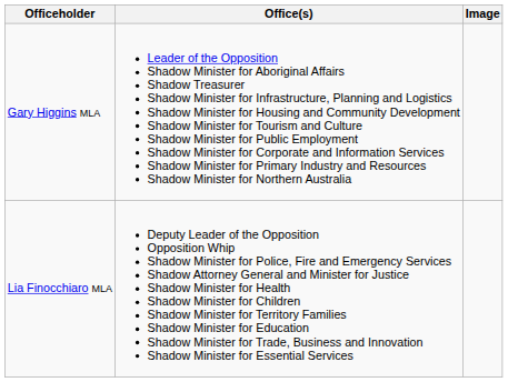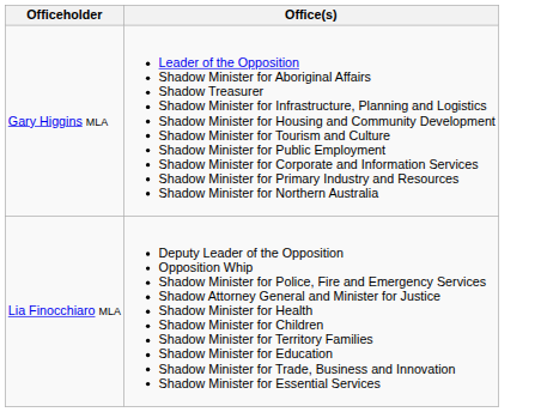- column: Image
